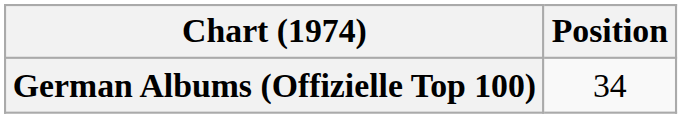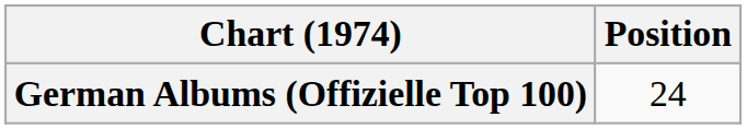German Albums (Offizielle Top 100) | Position: 34 -> 24
